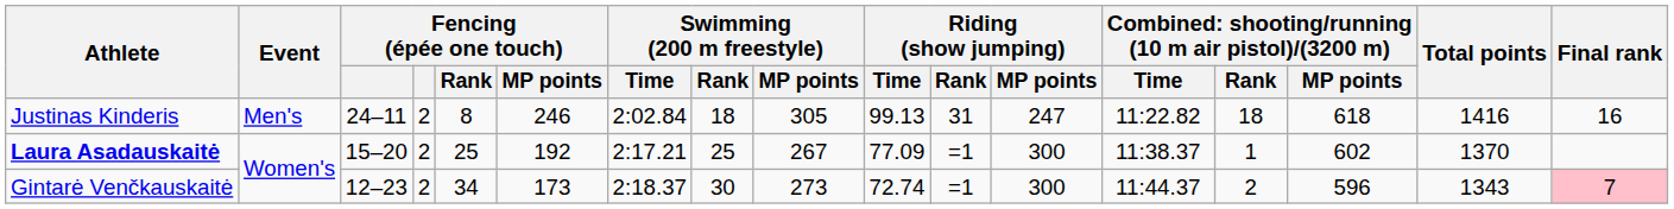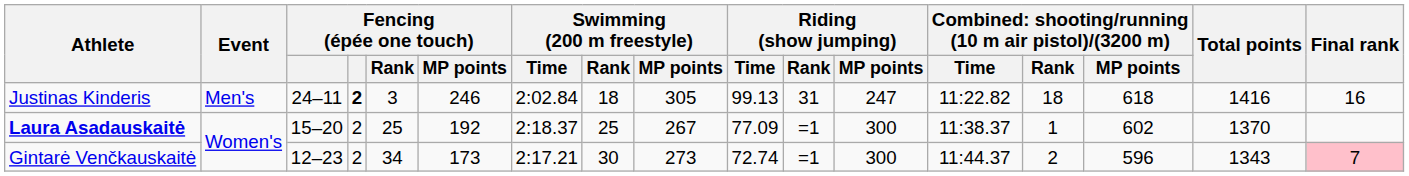Justinas Kinderis | column 4: normal -> bold
Justinas Kinderis | Fencing (épée one touch) / Rank: 8 -> 3
Laura Asadauskaitė | Swimming (200 m freestyle) / Time: 2:17.21 -> 2:18.37
Gintarė Venčkauskaitė | Swimming (200 m freestyle) / Time: 2:18.37 -> 2:17.21
